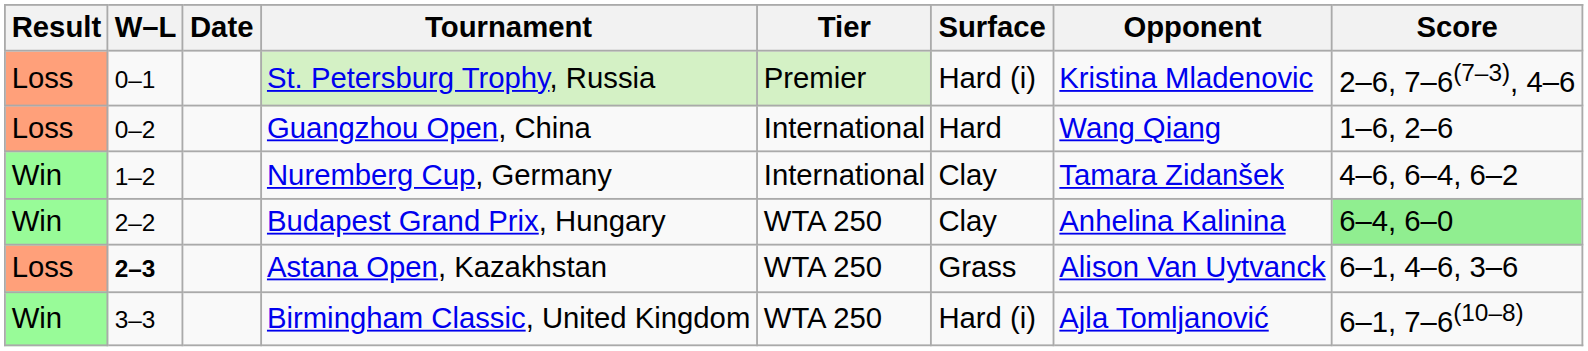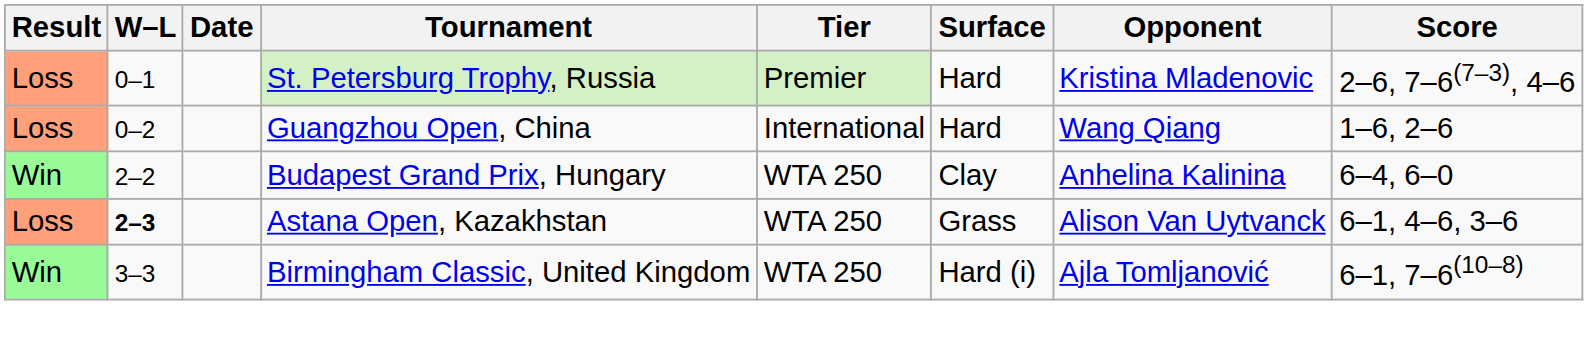St. Petersburg Trophy, Russia | Surface: Hard (i) -> Hard
- row: Win | 1–2 | Nuremberg Cup, Germany | International | Clay | Tamara Zidanšek | 4–6, 6–4, 6–2
Budapest Grand Prix, Hungary | Score: lightgreen background -> no background
